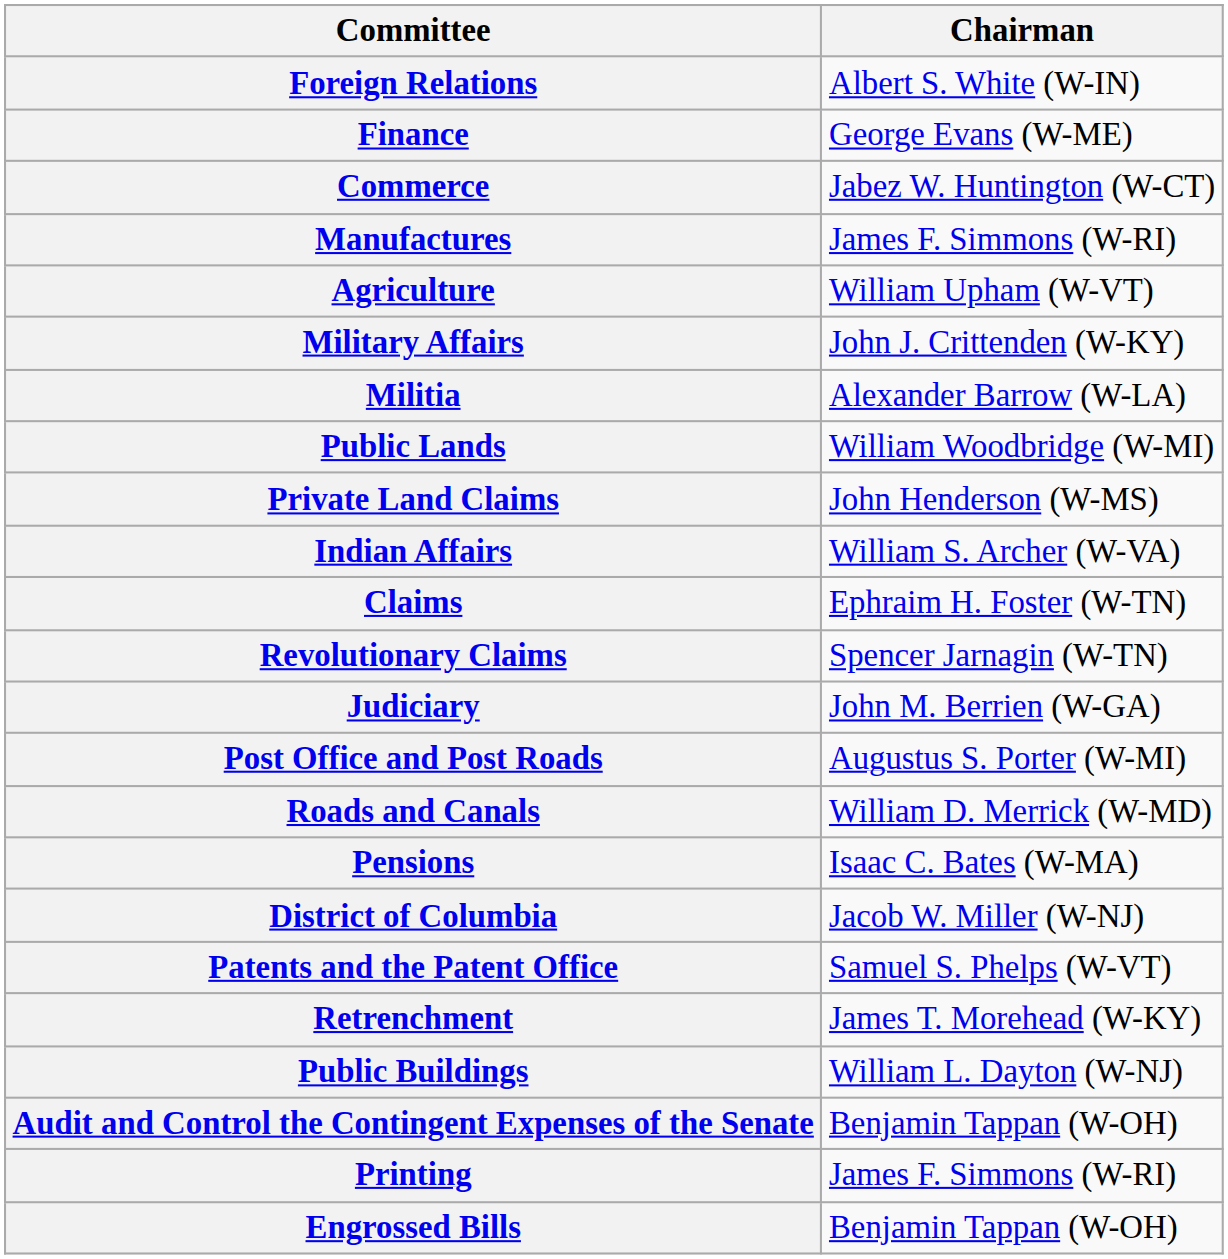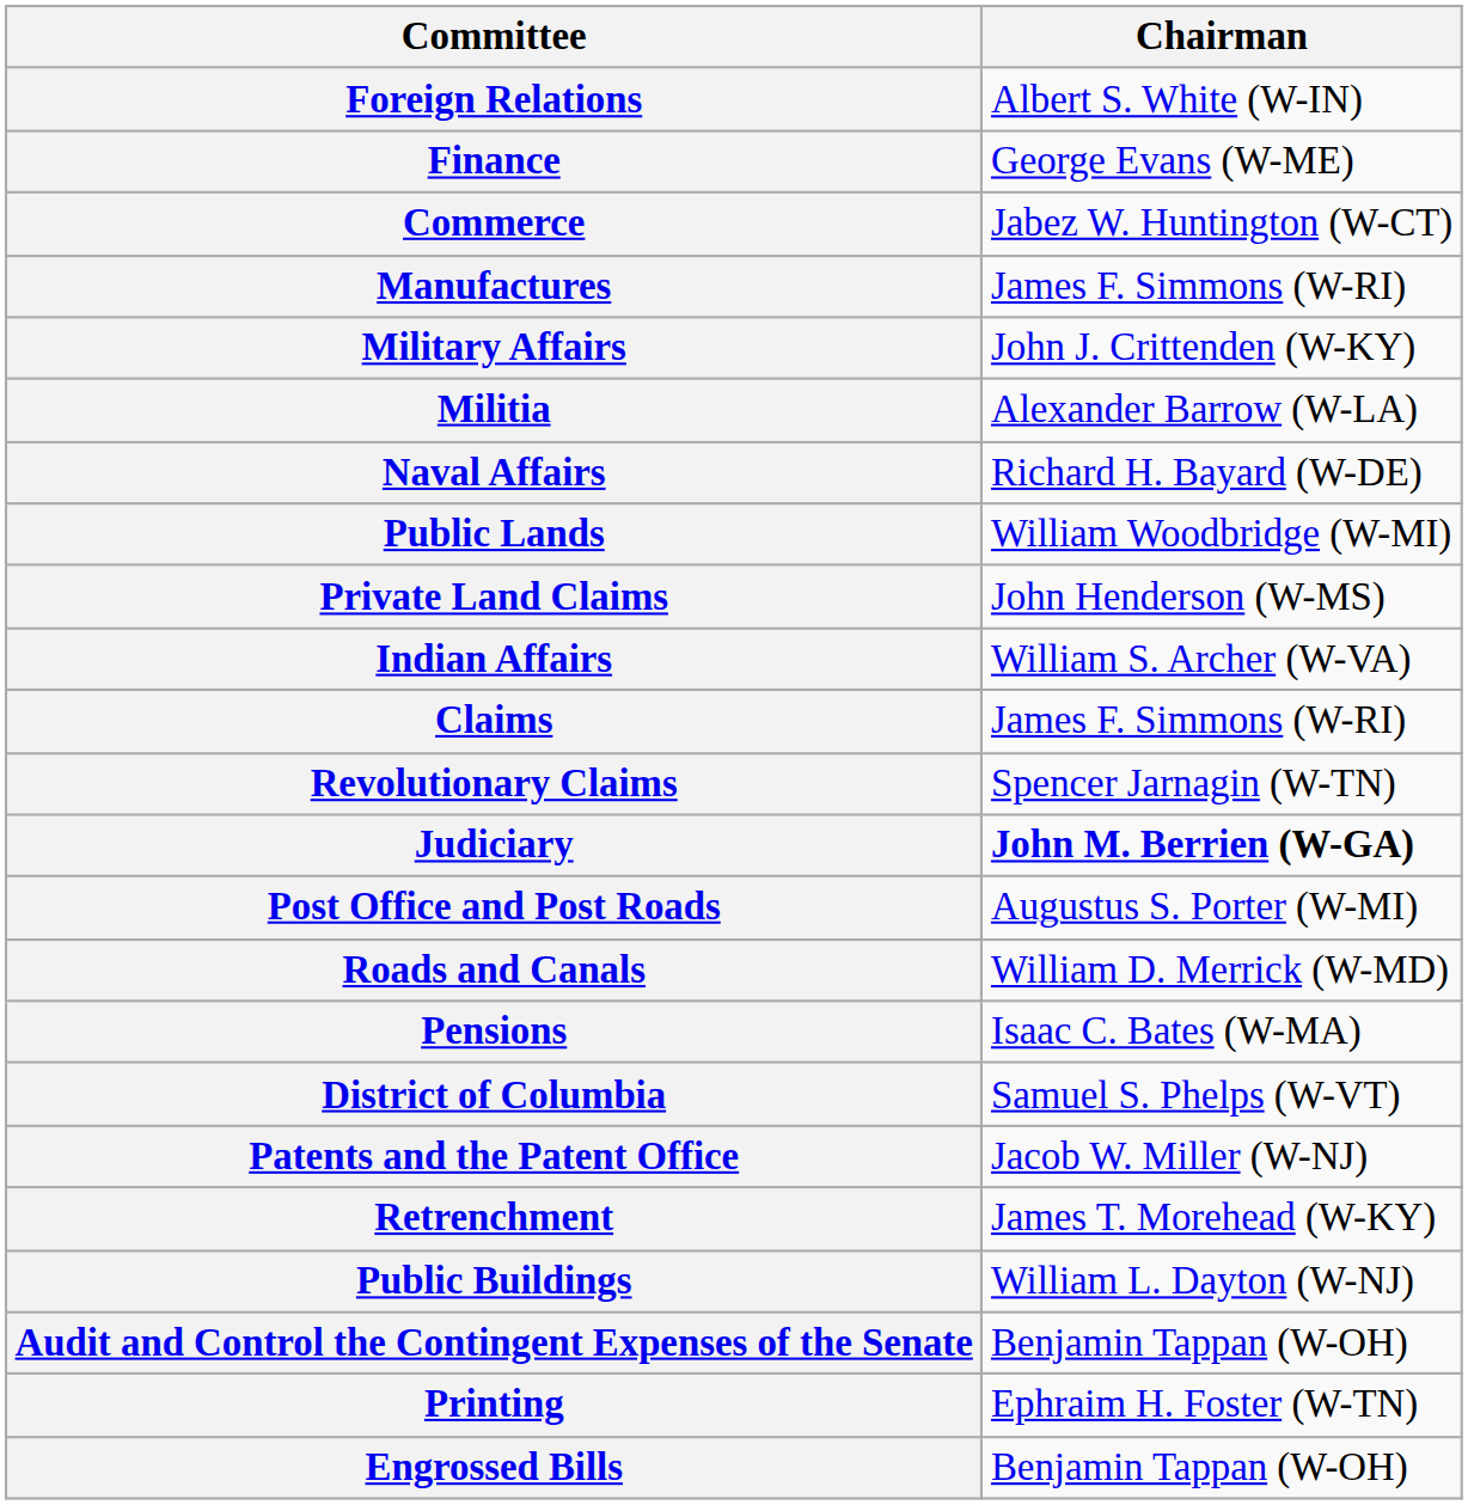- row: Agriculture | William Upham (W-VT)
+ row: Naval Affairs | Richard H. Bayard (W-DE)
Claims | Chairman: Ephraim H. Foster (W-TN) -> James F. Simmons (W-RI)
Judiciary | Chairman: normal -> bold
District of Columbia | Chairman: Jacob W. Miller (W-NJ) -> Samuel S. Phelps (W-VT)
Patents and the Patent Office | Chairman: Samuel S. Phelps (W-VT) -> Jacob W. Miller (W-NJ)
Printing | Chairman: James F. Simmons (W-RI) -> Ephraim H. Foster (W-TN)
